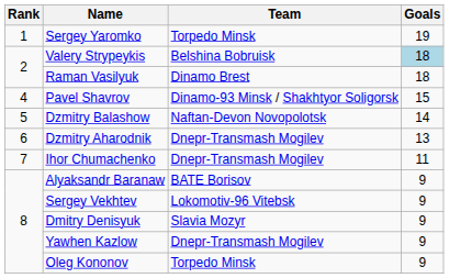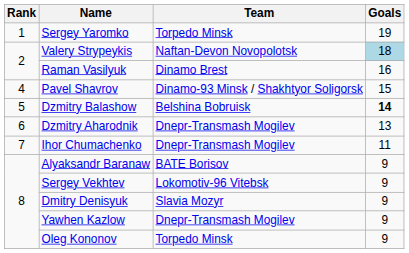Valery Strypeykis | Team: Belshina Bobruisk -> Naftan-Devon Novopolotsk
Raman Vasilyuk | Goals: 18 -> 16
Dzmitry Balashow | Team: Naftan-Devon Novopolotsk -> Belshina Bobruisk
Dzmitry Balashow | Goals: normal -> bold
